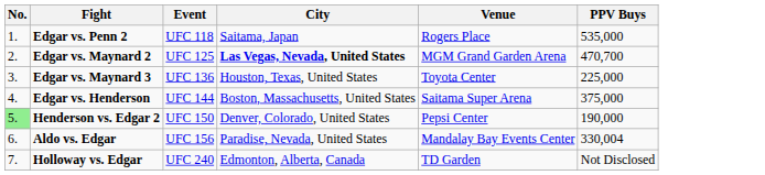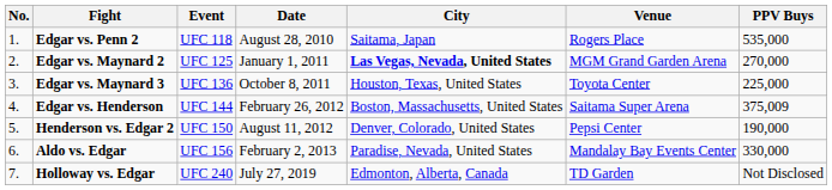+ column: Date | August 28, 2010 | January 1, 2011 | October 8, 2011 | February 26, 2012 | August 11, 2012 | February 2, 2013 | July 27, 2019
Edgar vs. Maynard 2 | PPV Buys: 470,700 -> 270,000
Edgar vs. Henderson | PPV Buys: 375,000 -> 375,009
Henderson vs. Edgar 2 | No.: lightgreen background -> no background
Aldo vs. Edgar | PPV Buys: 330,004 -> 330,000
